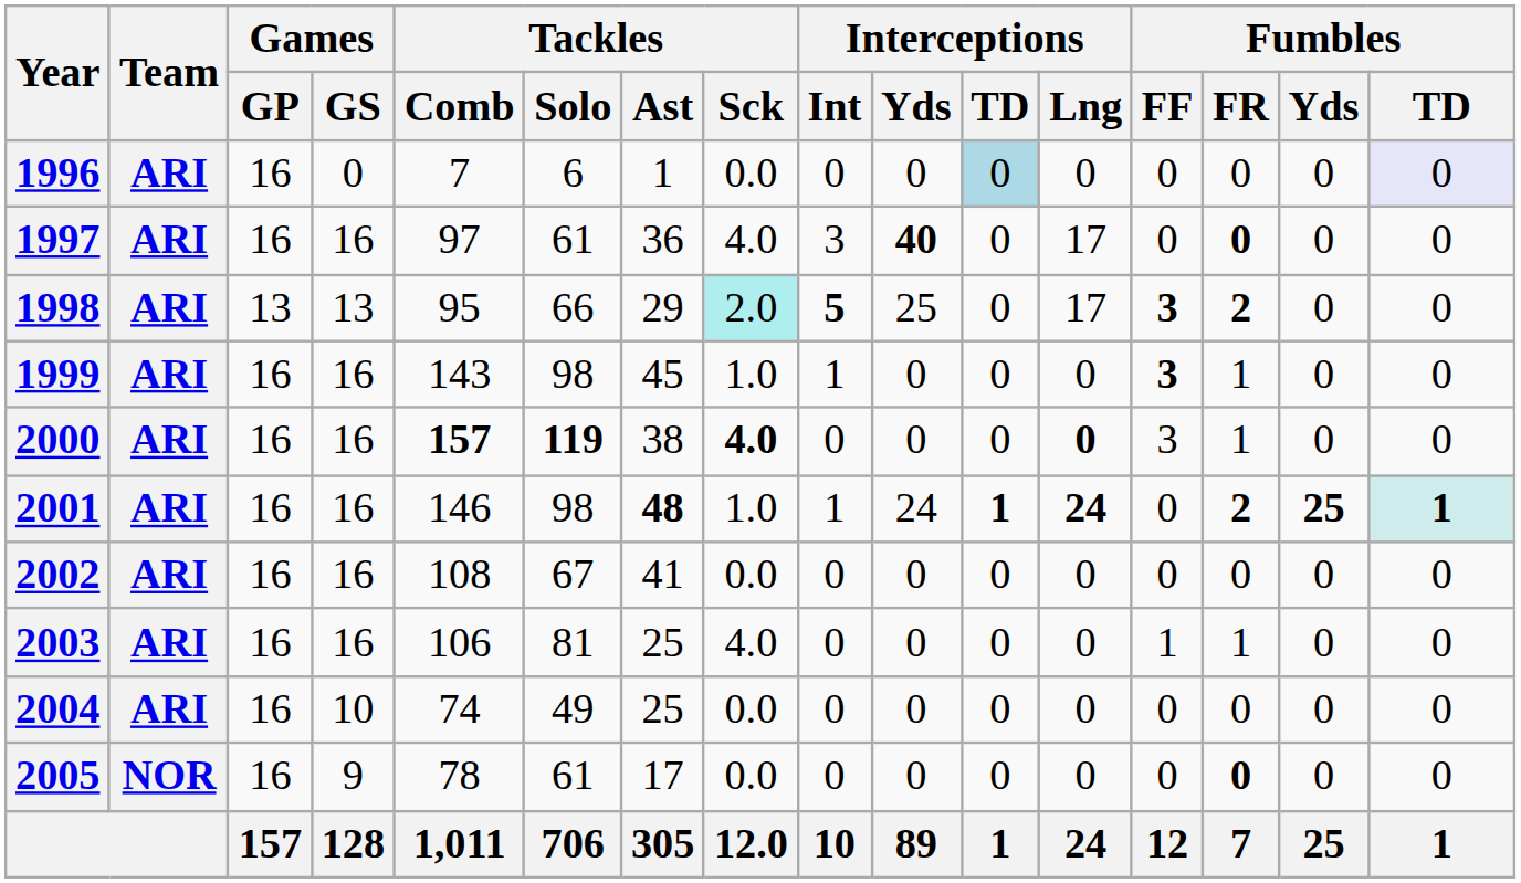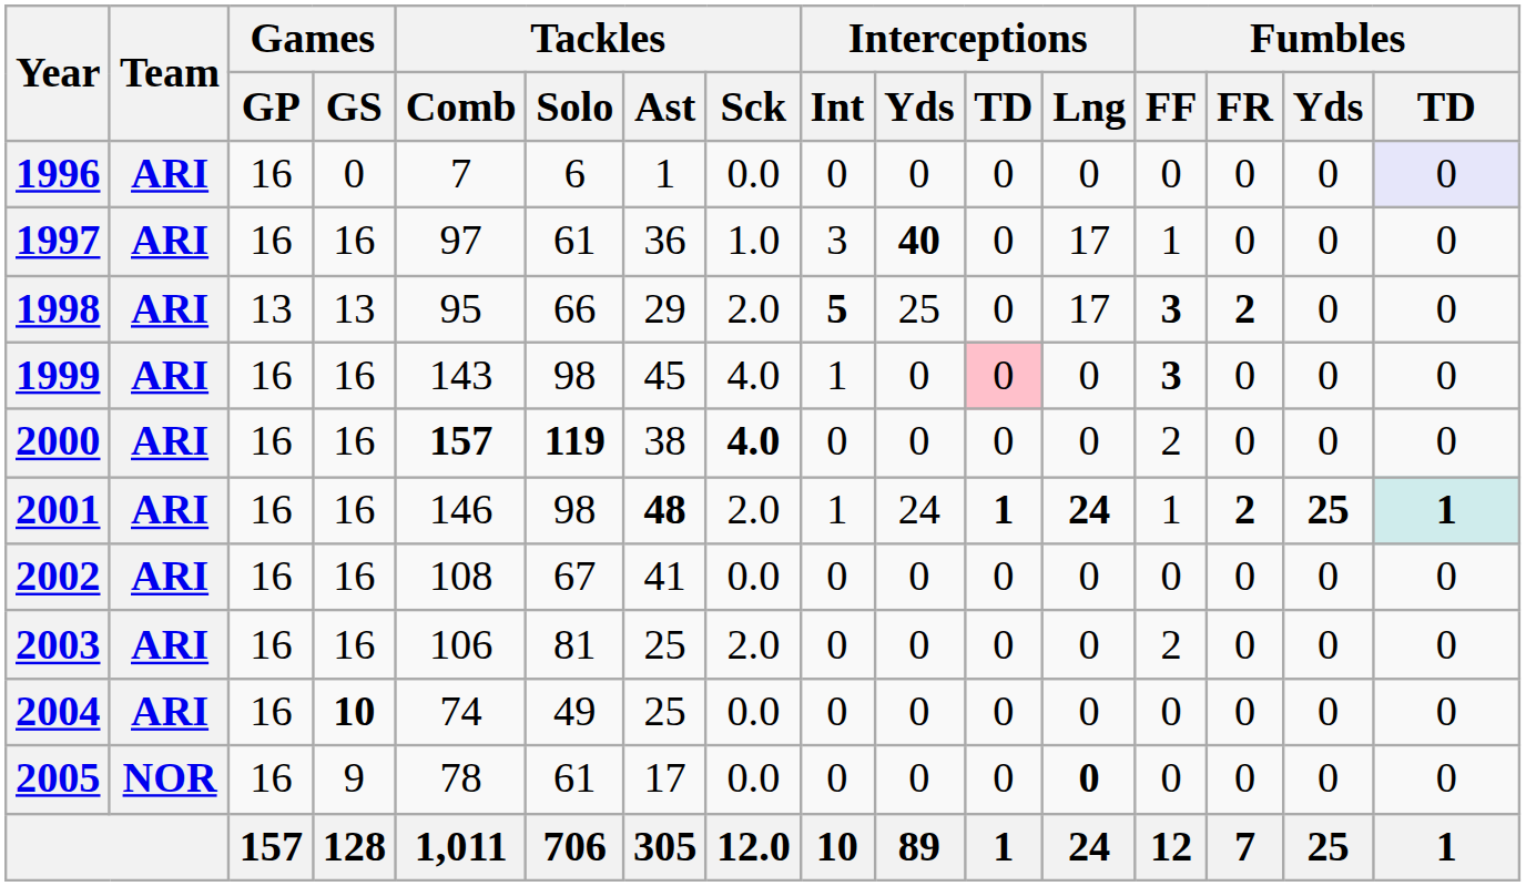1996 | Interceptions / TD: lightblue background -> no background
1997 | Tackles / Sck: 4.0 -> 1.0
1997 | Fumbles / FF: 0 -> 1
1997 | Fumbles / FR: bold -> normal
1998 | Tackles / Sck: paleturquoise background -> no background
1999 | Tackles / Sck: 1.0 -> 4.0
1999 | Interceptions / TD: no background -> pink background
1999 | Fumbles / FR: 1 -> 0
2000 | Interceptions / Lng: bold -> normal
2000 | Fumbles / FF: 3 -> 2
2000 | Fumbles / FR: 1 -> 0
2001 | Tackles / Sck: 1.0 -> 2.0
2001 | Fumbles / FF: 0 -> 1
2003 | Tackles / Sck: 4.0 -> 2.0
2003 | Fumbles / FF: 1 -> 2
2003 | Fumbles / FR: 1 -> 0
2004 | Games / GS: normal -> bold
2005 | Interceptions / Lng: normal -> bold
2005 | Fumbles / FR: bold -> normal
